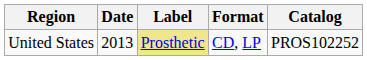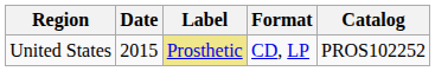United States | Date: 2013 -> 2015
